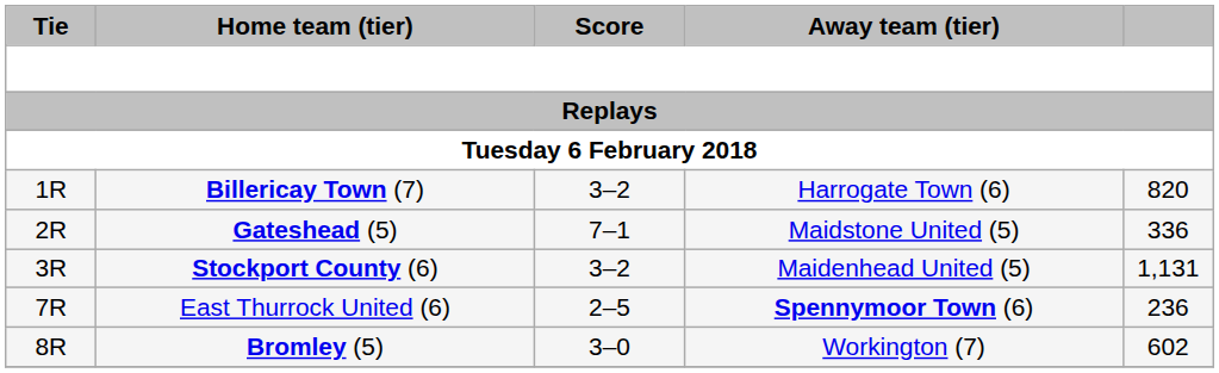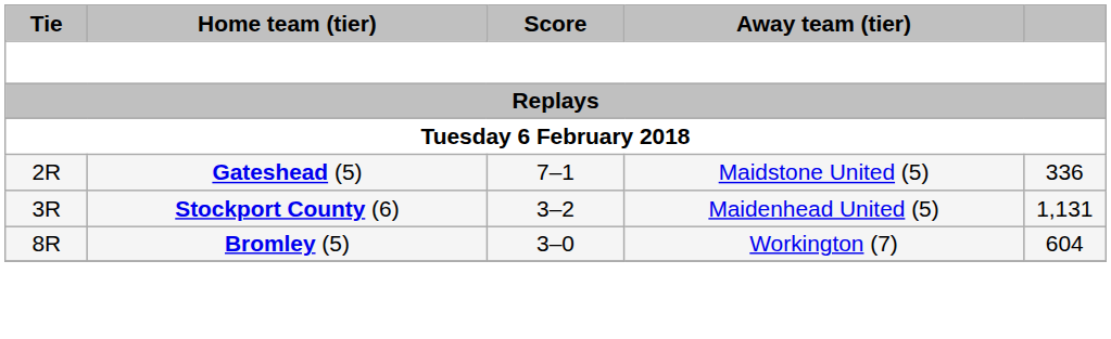- row: 1R | Billericay Town (7) | 3–2 | Harrogate Town (6) | 820
- row: 7R | East Thurrock United (6) | 2–5 | Spennymoor Town (6) | 236
Bromley (5) | column 5: 602 -> 604
